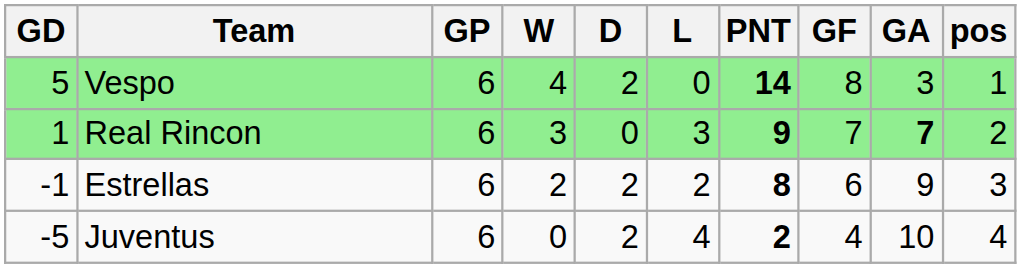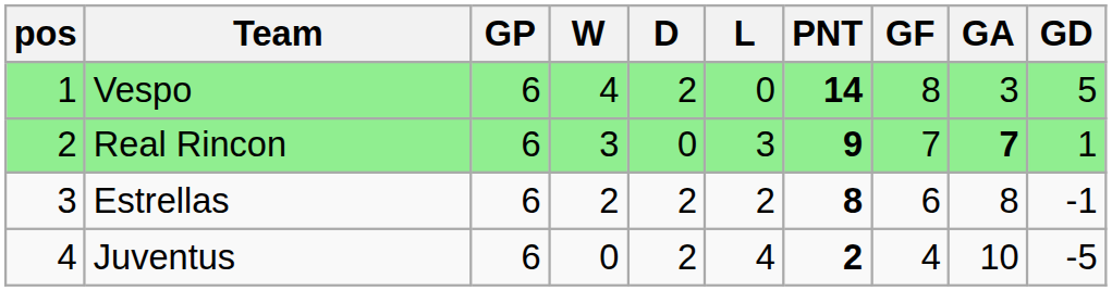columns swapped: pos <-> GD
Estrellas | GA: 9 -> 8
